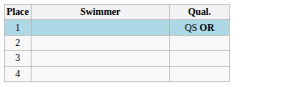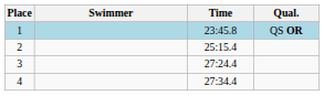+ column: Time | 23:45.8 | 25:15.4 | 27:24.4 | 27:34.4
